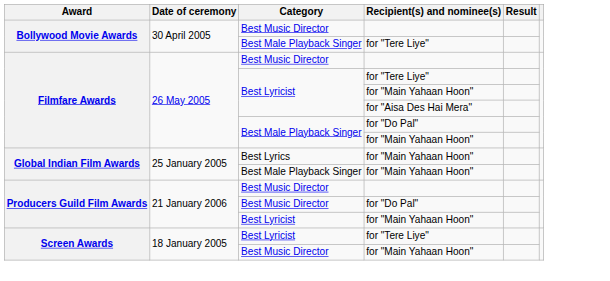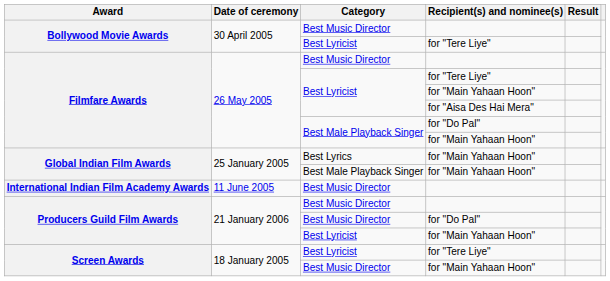Bollywood Movie Awards / for "Tere Liye" | Category: Best Male Playback Singer -> Best Lyricist
+ row: International Indian Film Academy Awards | 11 June 2005 | Best Music Director
